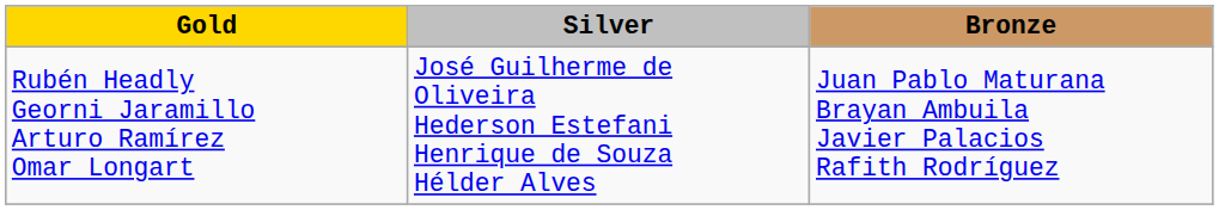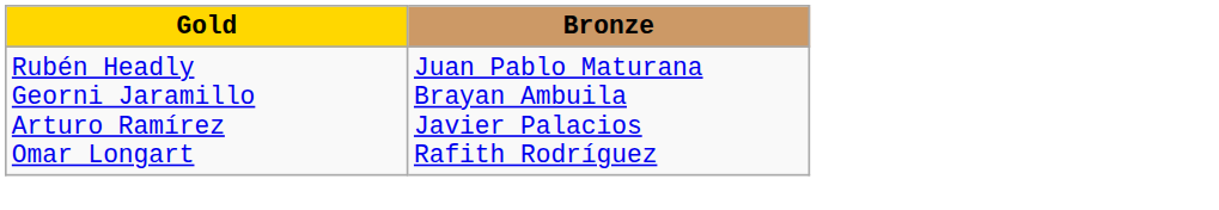- column: Silver | José Guilherme de Oliveira Hederson Estefani Henrique de Souza Hélder Alves
